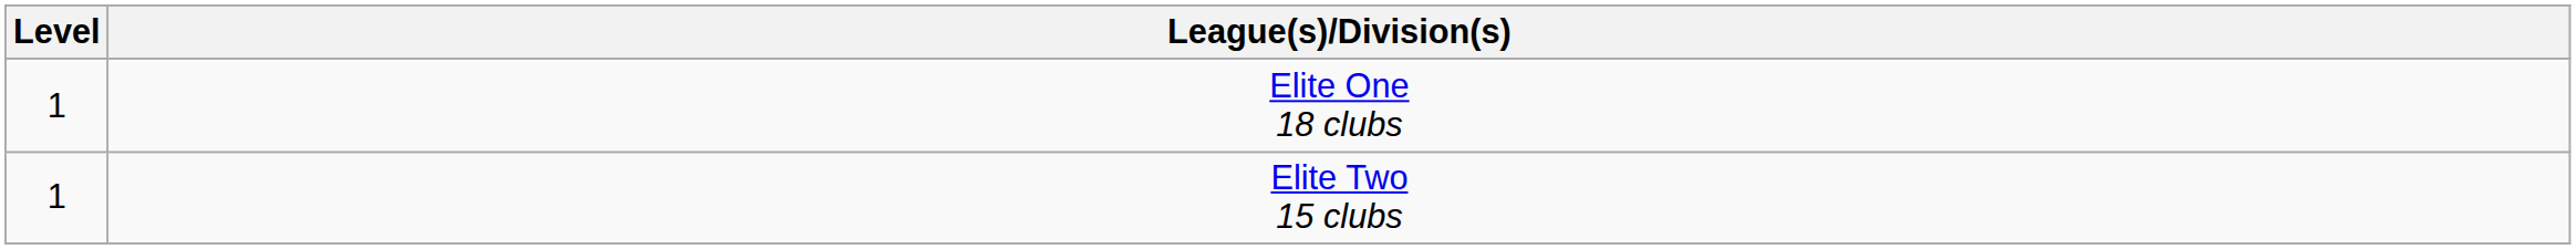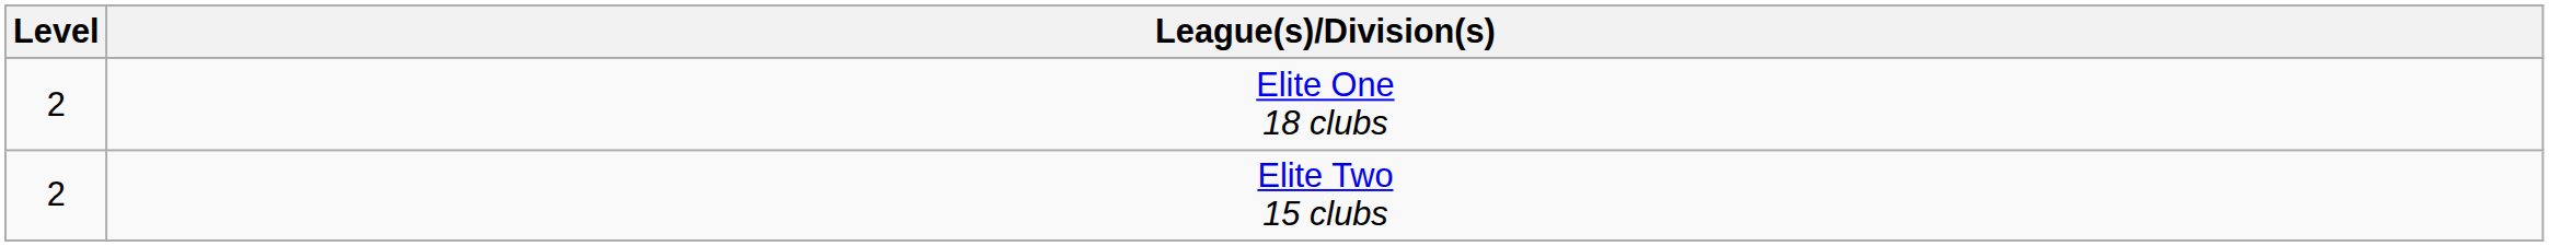Elite One 18 clubs | Level: 1 -> 2
Elite Two 15 clubs | Level: 1 -> 2
